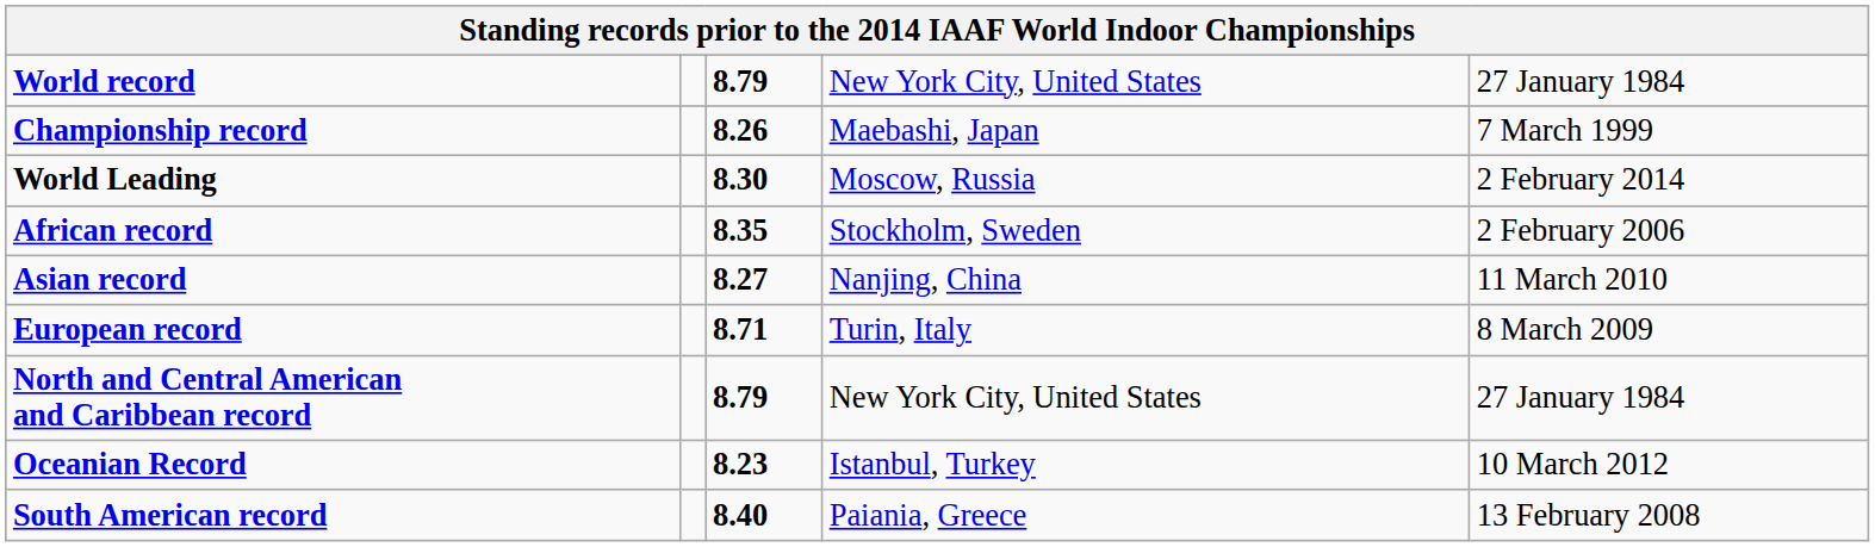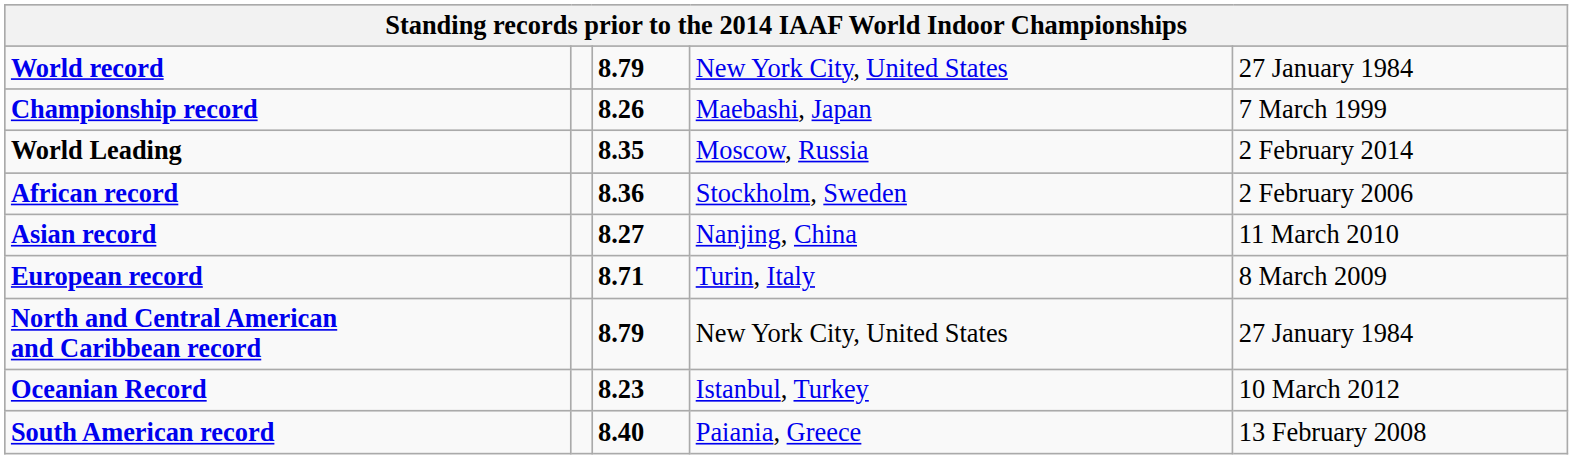World Leading | column 3: 8.30 -> 8.35
African record | column 3: 8.35 -> 8.36
